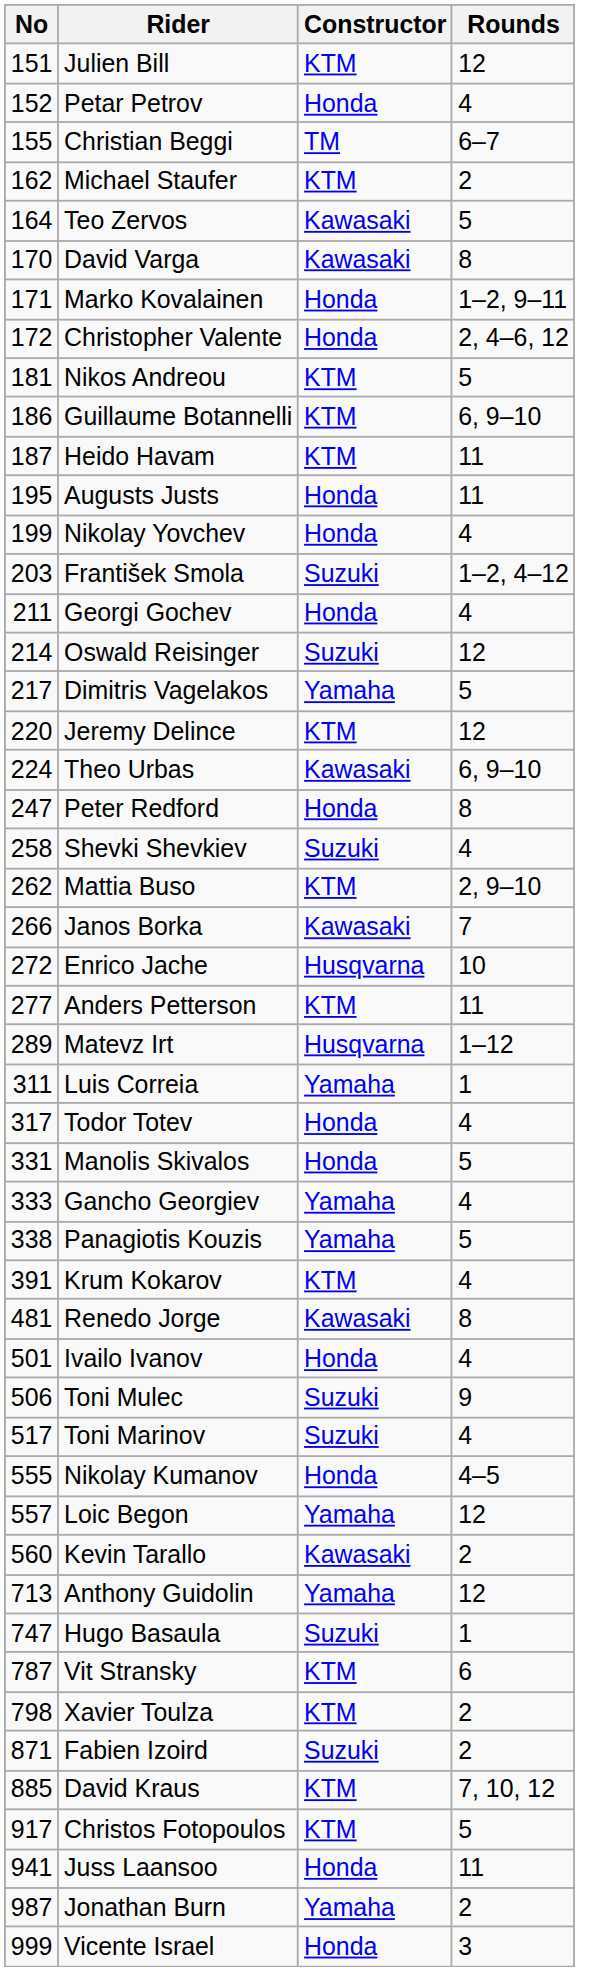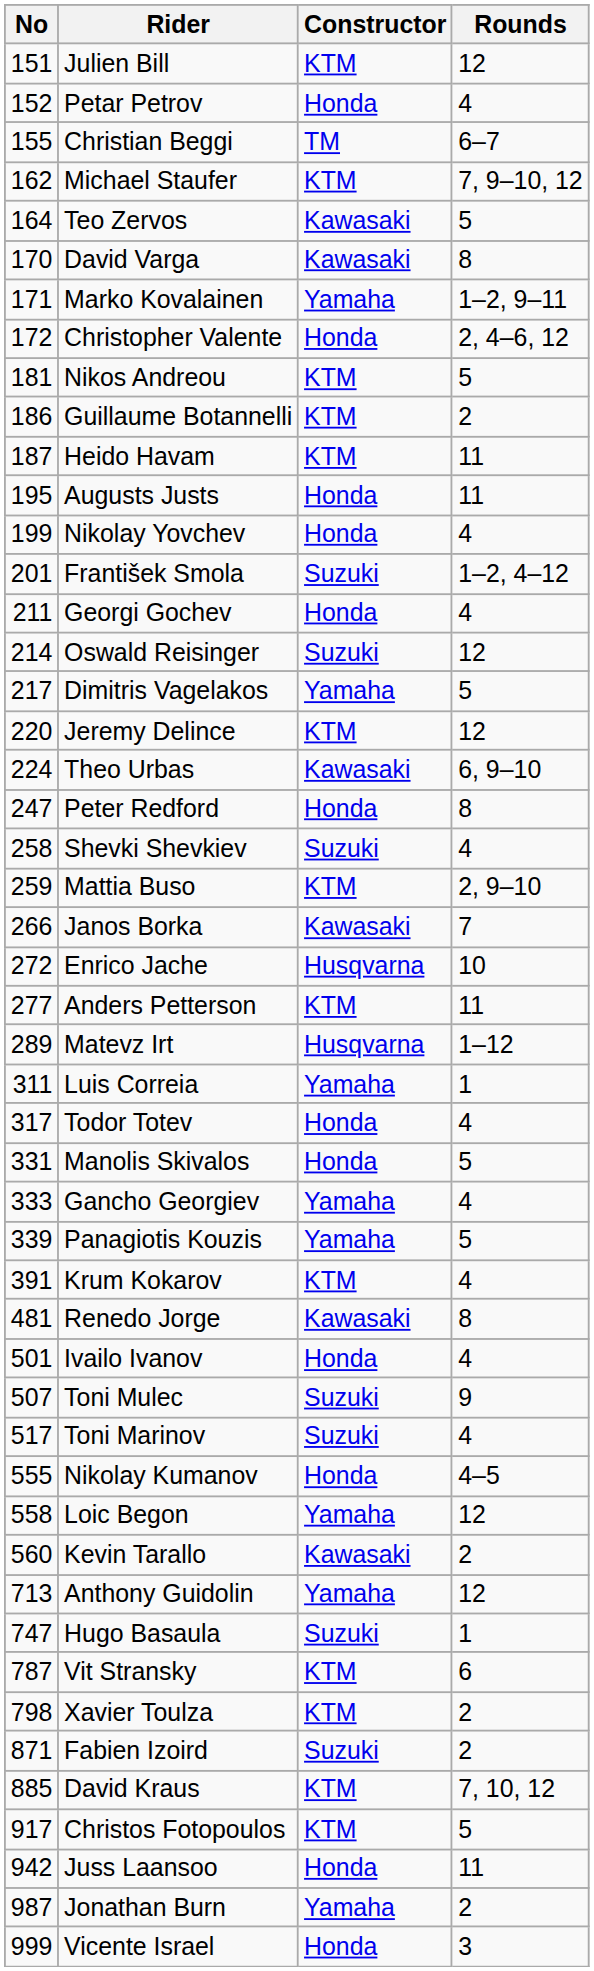Michael Staufer | Rounds: 2 -> 7, 9–10, 12
Marko Kovalainen | Constructor: Honda -> Yamaha
Guillaume Botannelli | Rounds: 6, 9–10 -> 2
František Smola | No: 203 -> 201
Mattia Buso | No: 262 -> 259
Panagiotis Kouzis | No: 338 -> 339
Toni Mulec | No: 506 -> 507
Loic Begon | No: 557 -> 558
Juss Laansoo | No: 941 -> 942
